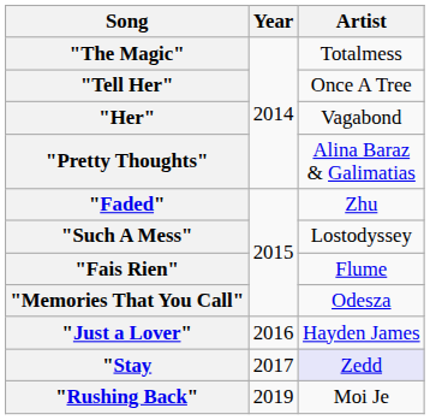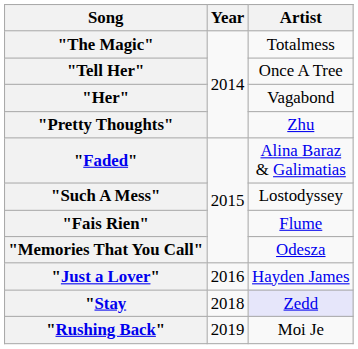"Pretty Thoughts" | Artist: Alina Baraz & Galimatias -> Zhu
"Faded" | Artist: Zhu -> Alina Baraz & Galimatias
"Stay | Year: 2017 -> 2018
